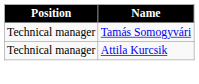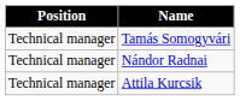+ row: Technical manager | Nándor Radnai
